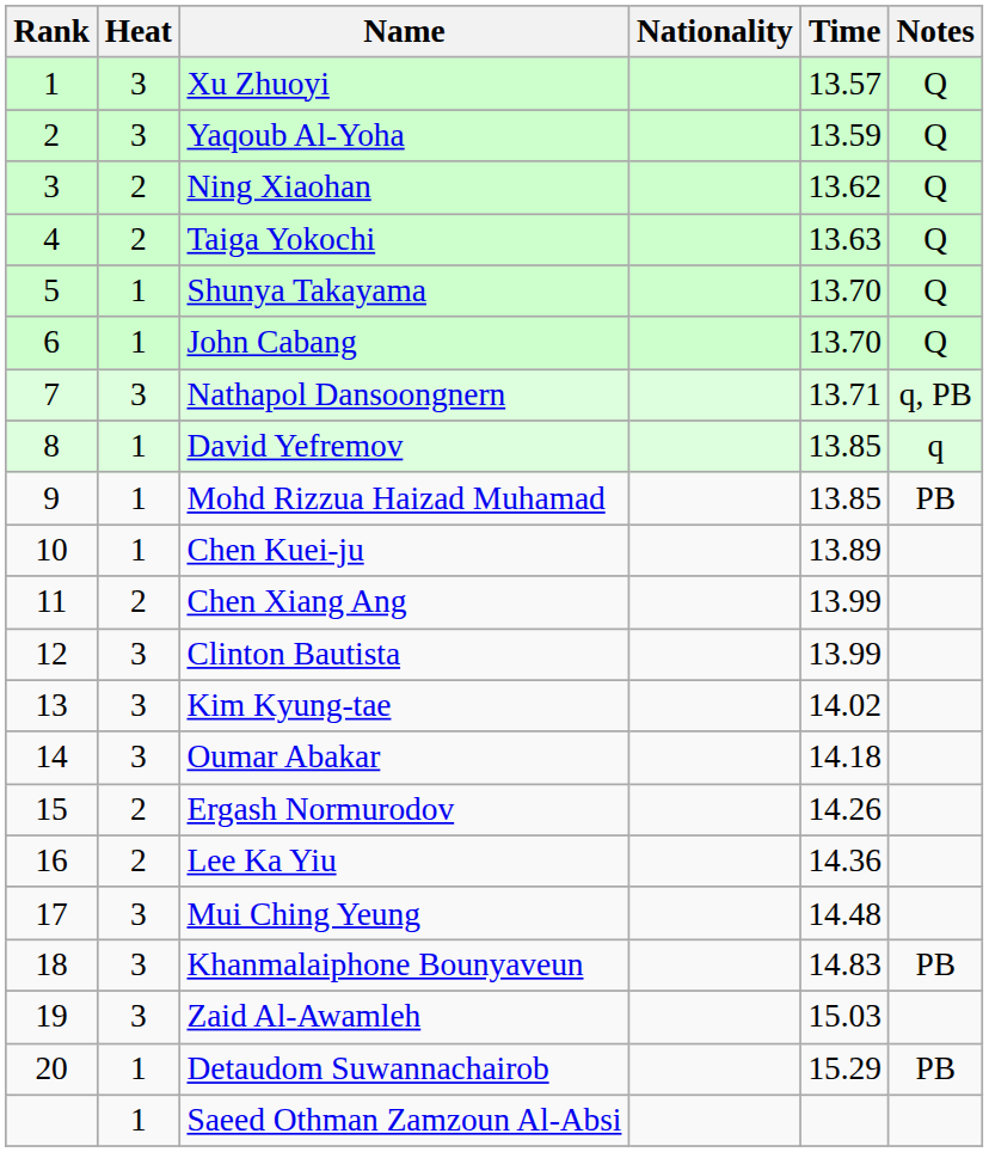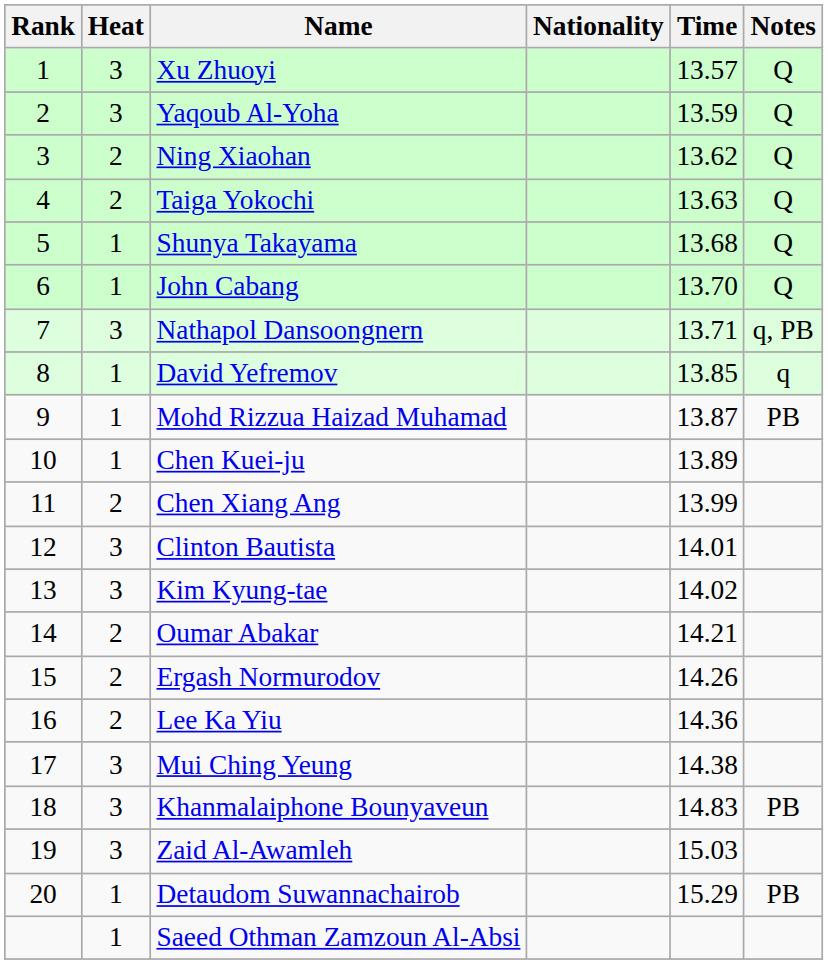Shunya Takayama | Time: 13.70 -> 13.68
Mohd Rizzua Haizad Muhamad | Time: 13.85 -> 13.87
Clinton Bautista | Time: 13.99 -> 14.01
Oumar Abakar | Heat: 3 -> 2
Oumar Abakar | Time: 14.18 -> 14.21
Mui Ching Yeung | Time: 14.48 -> 14.38
